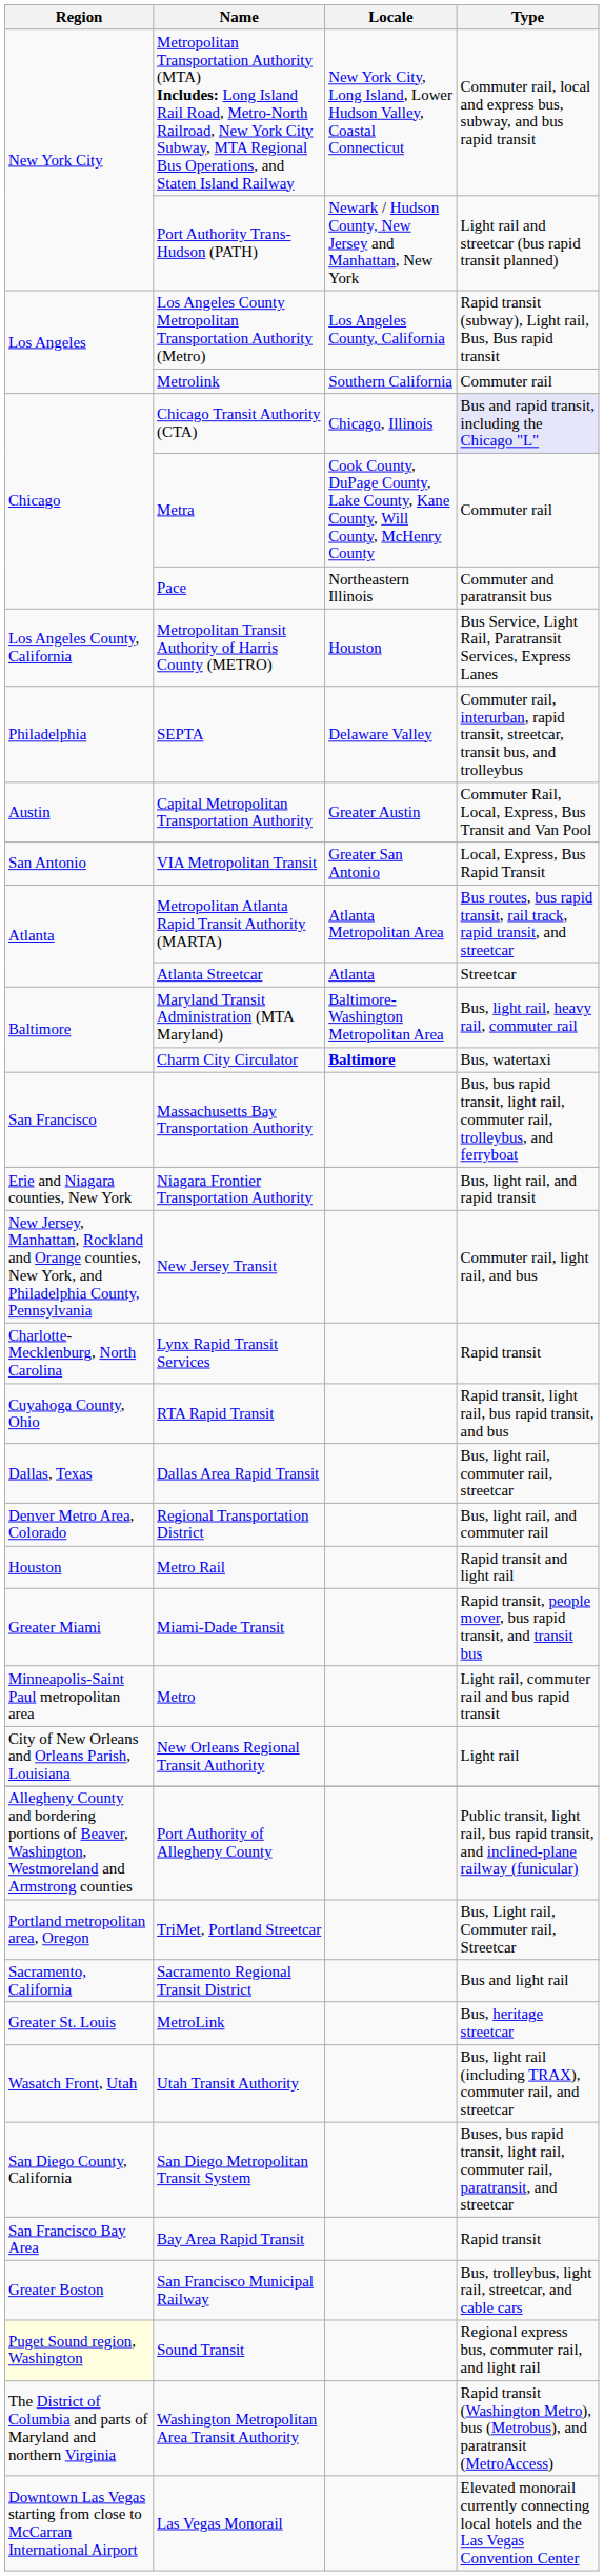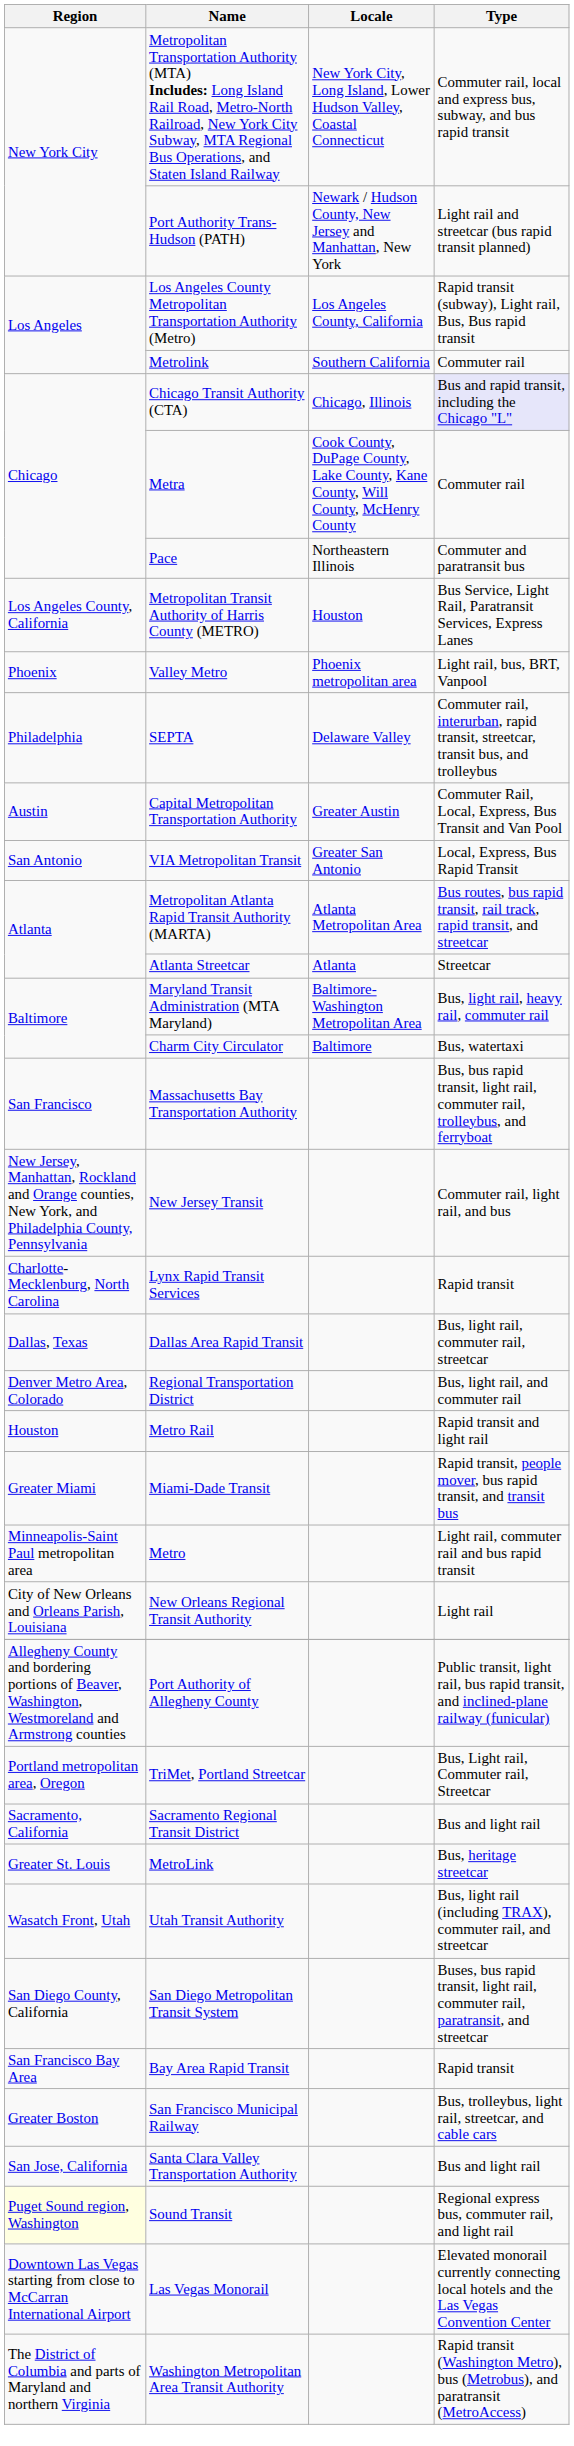+ row: Phoenix | Valley Metro | Phoenix metropolitan area | Light rail, bus, BRT, Vanpool
Charm City Circulator | Locale: bold -> normal
- row: Erie and Niagara counties, New York | Niagara Frontier Transportation Authority | Bus, light rail, and rapid transit
- row: Cuyahoga County, Ohio | RTA Rapid Transit | Rapid transit, light rail, bus rapid transit, and bus
+ row: San Jose, California | Santa Clara Valley Transportation Authority | Bus and light rail
rows swapped: Washington Metropolitan Area Transit Authority <-> Las Vegas Monorail
